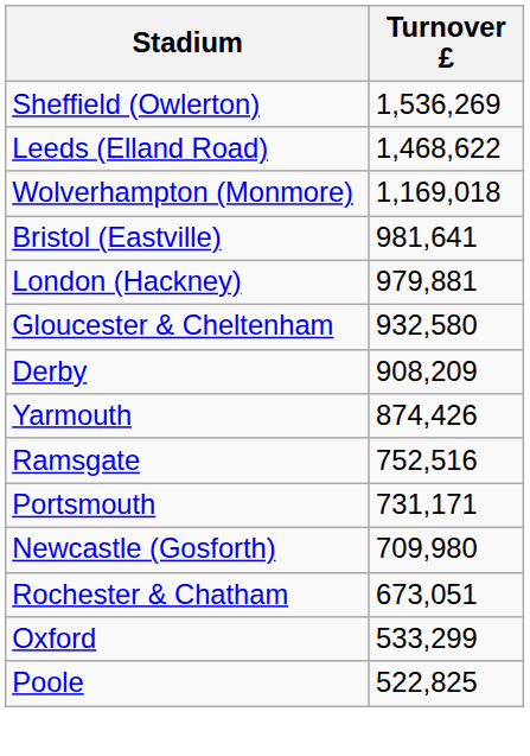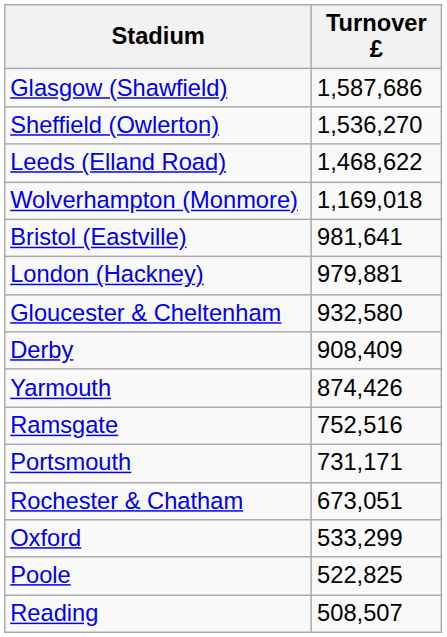+ row: Glasgow (Shawfield) | 1,587,686
Sheffield (Owlerton) | Turnover £: 1,536,269 -> 1,536,270
Derby | Turnover £: 908,209 -> 908,409
- row: Newcastle (Gosforth) | 709,980
+ row: Reading | 508,507
